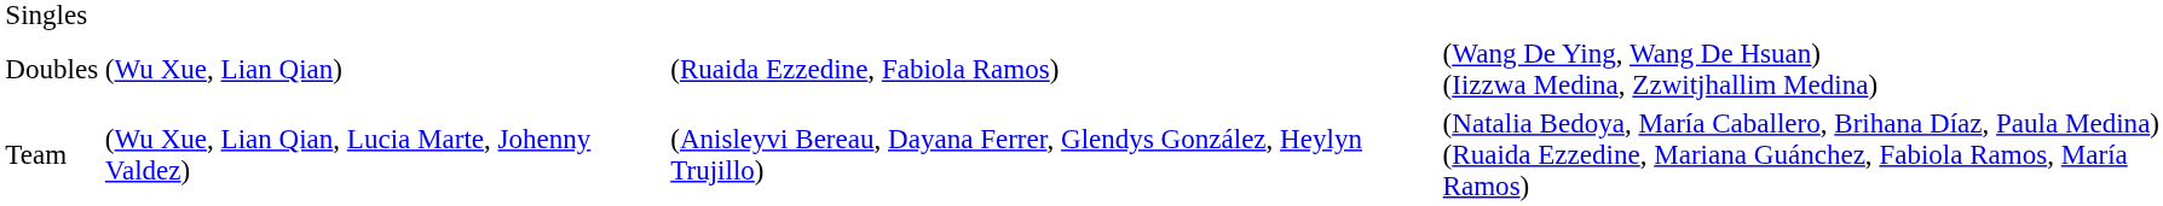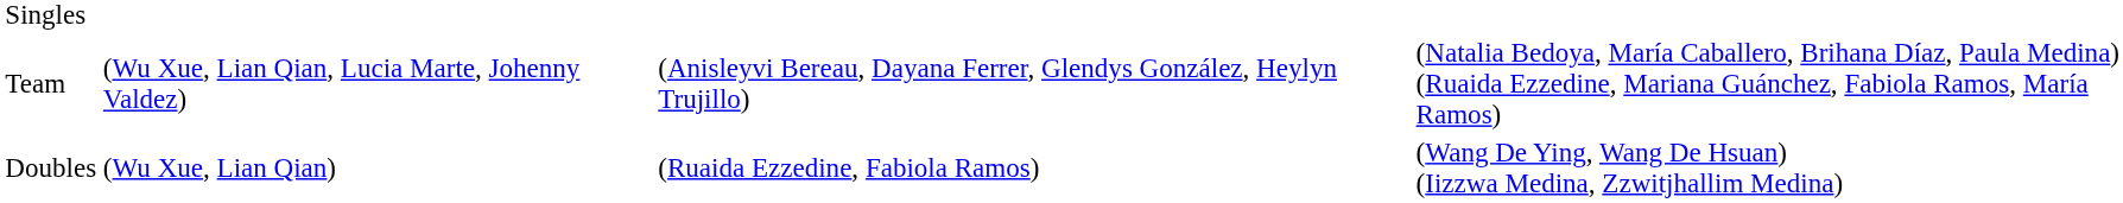rows swapped: Doubles <-> Team
